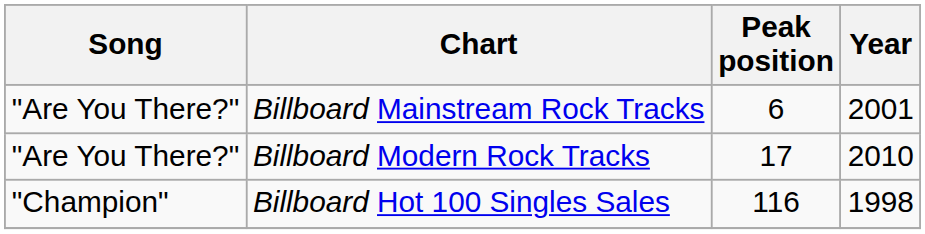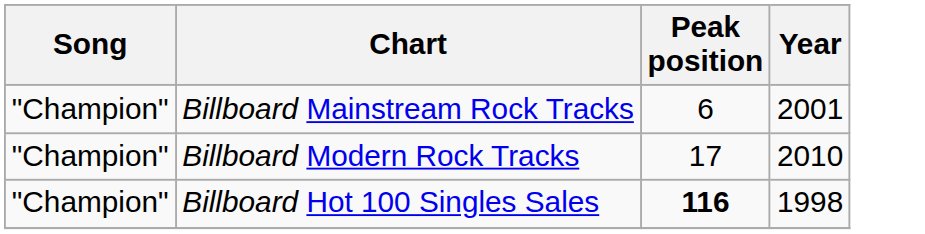Billboard Mainstream Rock Tracks | Song: "Are You There?" -> "Champion"
Billboard Modern Rock Tracks | Song: "Are You There?" -> "Champion"
Billboard Hot 100 Singles Sales | Peak position: normal -> bold
